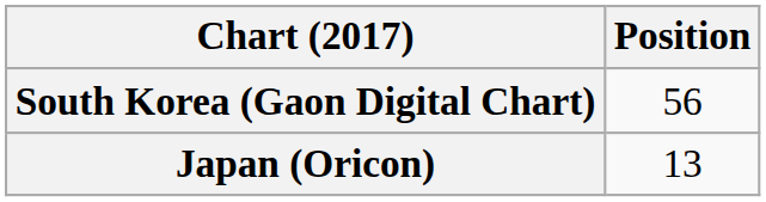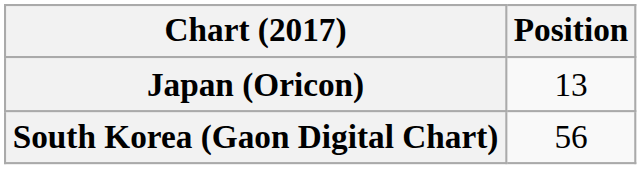rows swapped: Japan (Oricon) <-> South Korea (Gaon Digital Chart)
